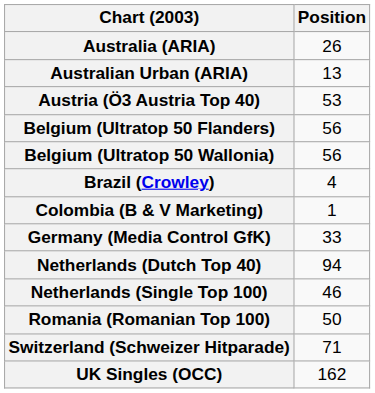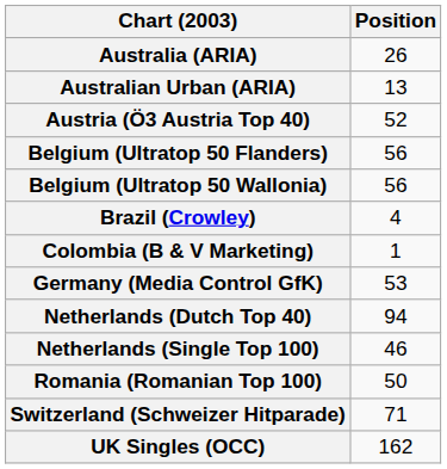Austria (Ö3 Austria Top 40) | Position: 53 -> 52
Germany (Media Control GfK) | Position: 33 -> 53
